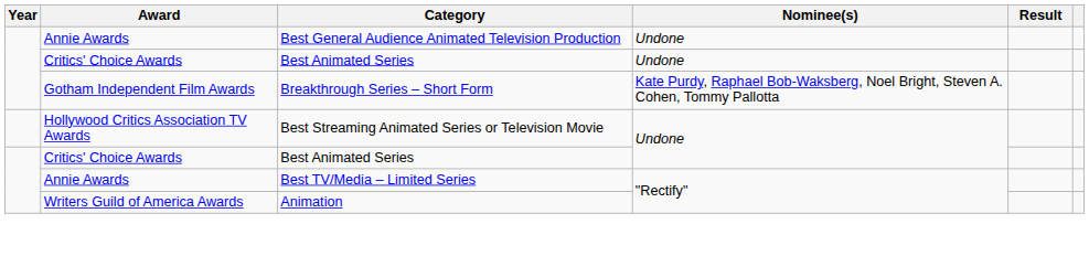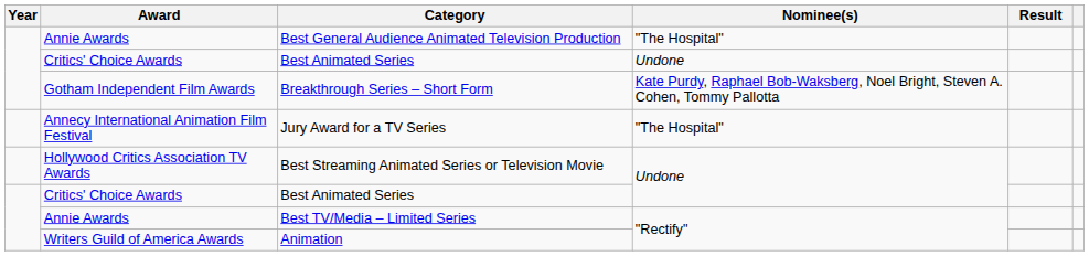Best General Audience Animated Television Production | Nominee(s): Undone -> "The Hospital"
+ row: Annecy International Animation Film Festival | Jury Award for a TV Series | "The Hospital"
